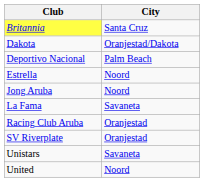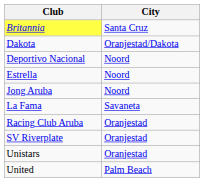Deportivo Nacional | City: Palm Beach -> Noord
Unistars | City: Savaneta -> Oranjestad
United | City: Noord -> Palm Beach
